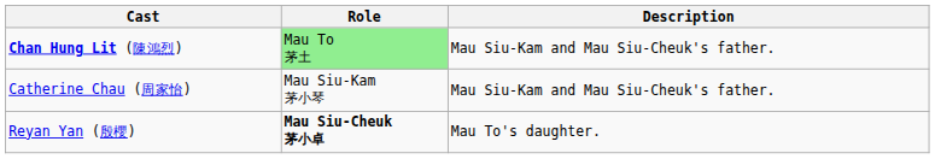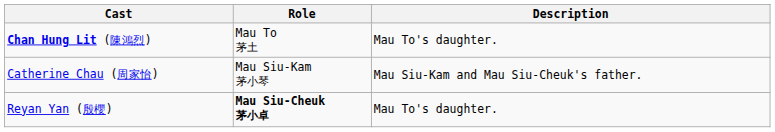Chan Hung Lit (陳鴻烈) | Role: lightgreen background -> no background
Chan Hung Lit (陳鴻烈) | Description: Mau Siu-Kam and Mau Siu-Cheuk's father. -> Mau To's daughter.
